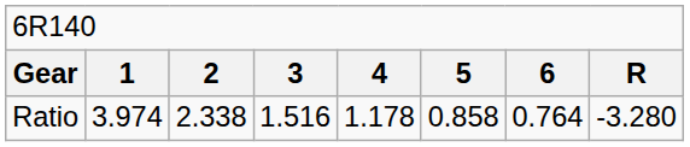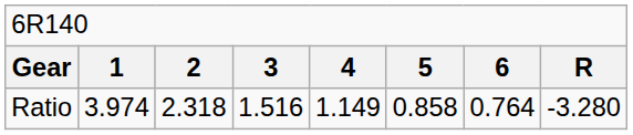Ratio | column 3: 2.338 -> 2.318
Ratio | column 5: 1.178 -> 1.149
